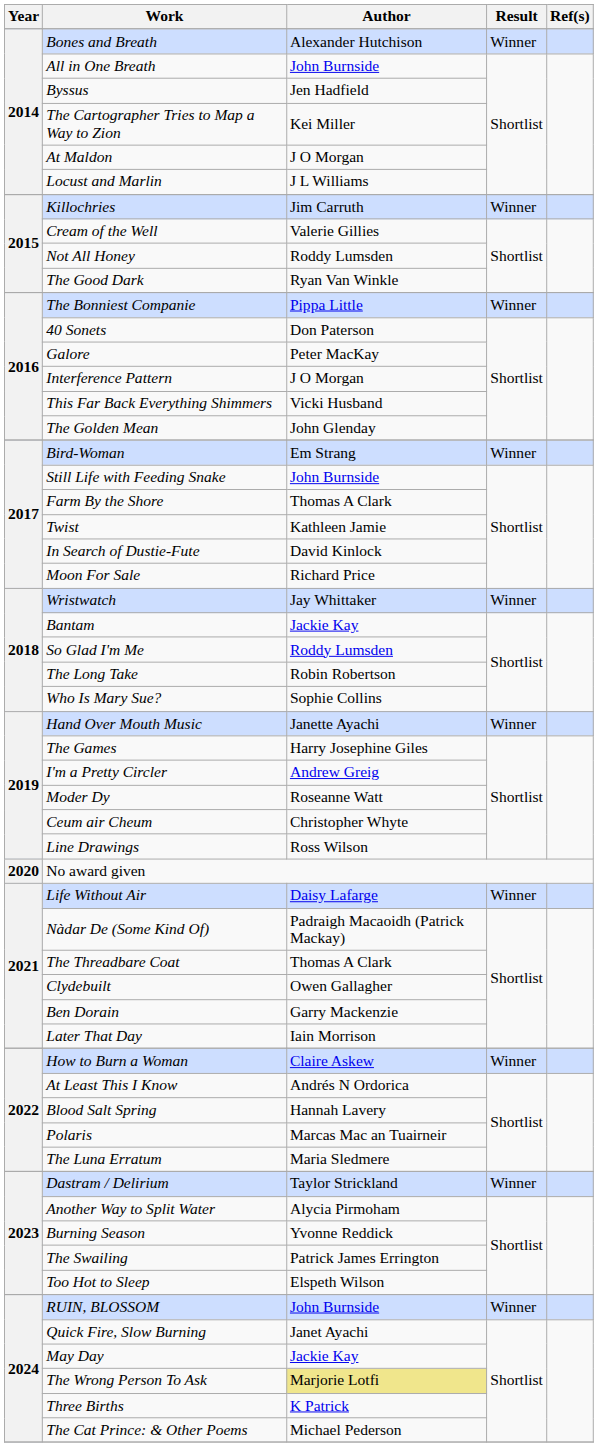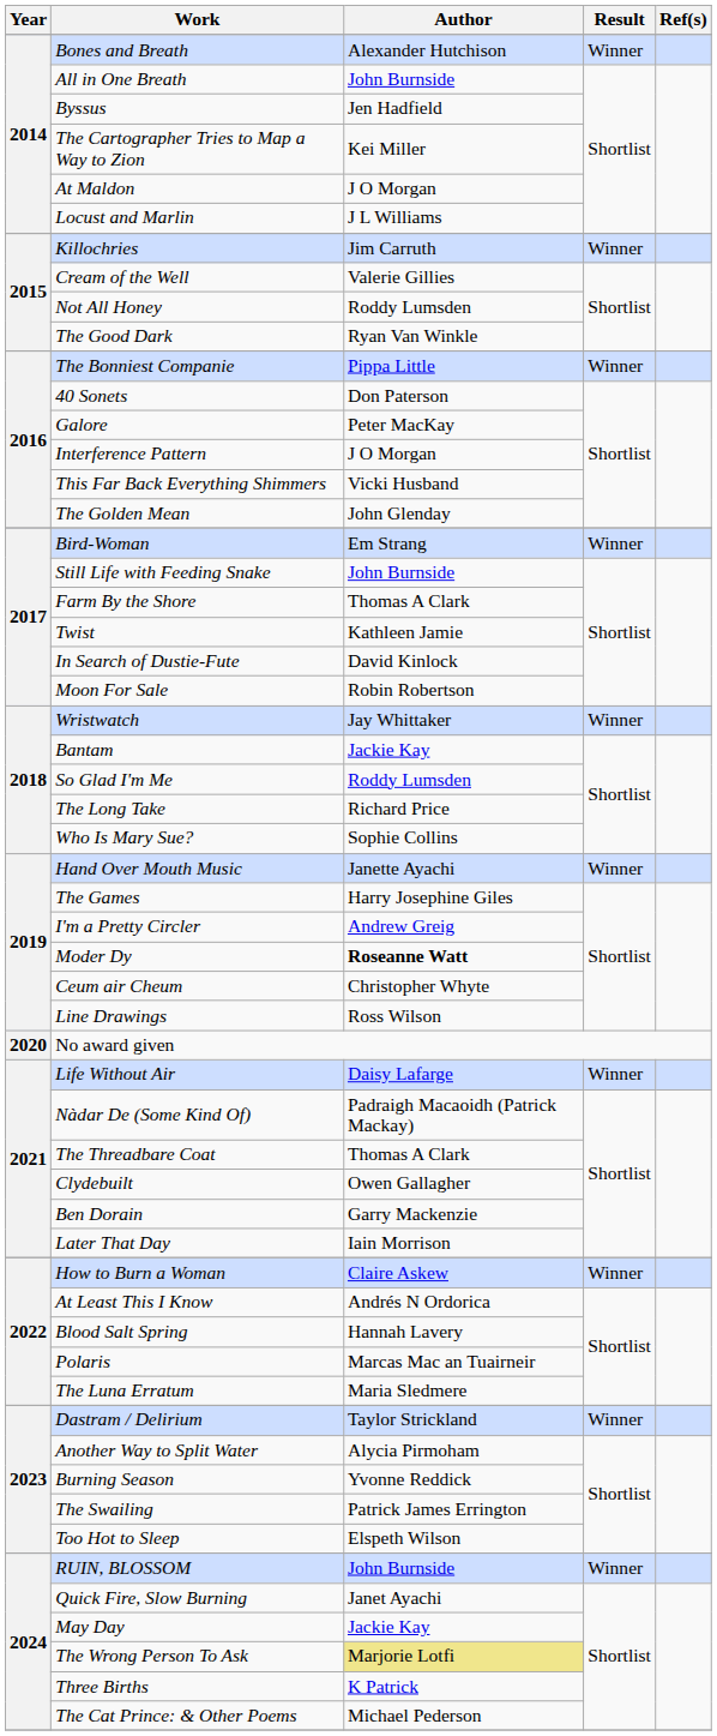Moon For Sale | Author: Richard Price -> Robin Robertson
The Long Take | Author: Robin Robertson -> Richard Price
Moder Dy | Author: normal -> bold
